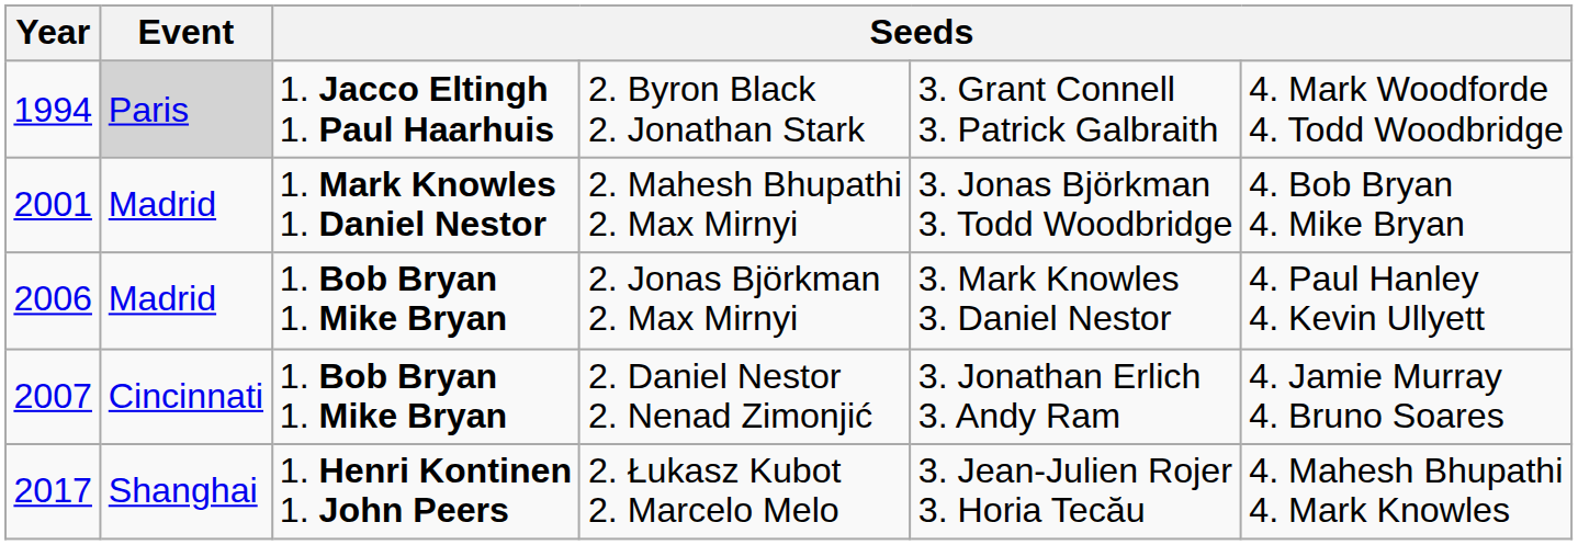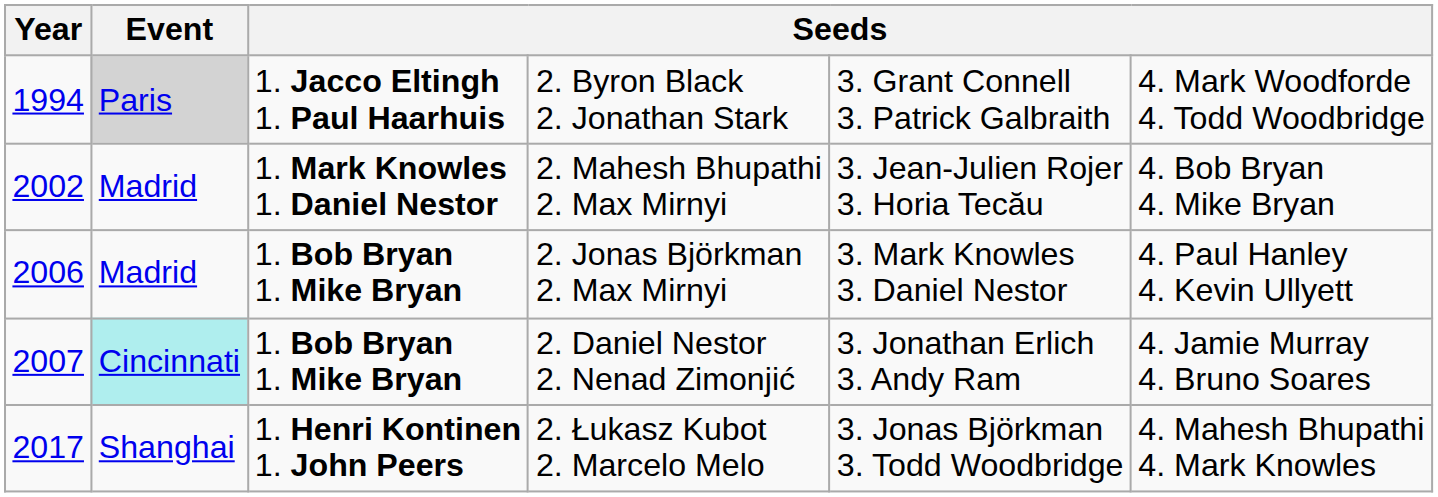2. Mahesh Bhupathi 2. Max Mirnyi | Year: 2001 -> 2002
2. Mahesh Bhupathi 2. Max Mirnyi | column 5: 3. Jonas Björkman 3. Todd Woodbridge -> 3. Jean-Julien Rojer 3. Horia Tecău
2. Daniel Nestor 2. Nenad Zimonjić | Event: no background -> paleturquoise background
2. Łukasz Kubot 2. Marcelo Melo | column 5: 3. Jean-Julien Rojer 3. Horia Tecău -> 3. Jonas Björkman 3. Todd Woodbridge
